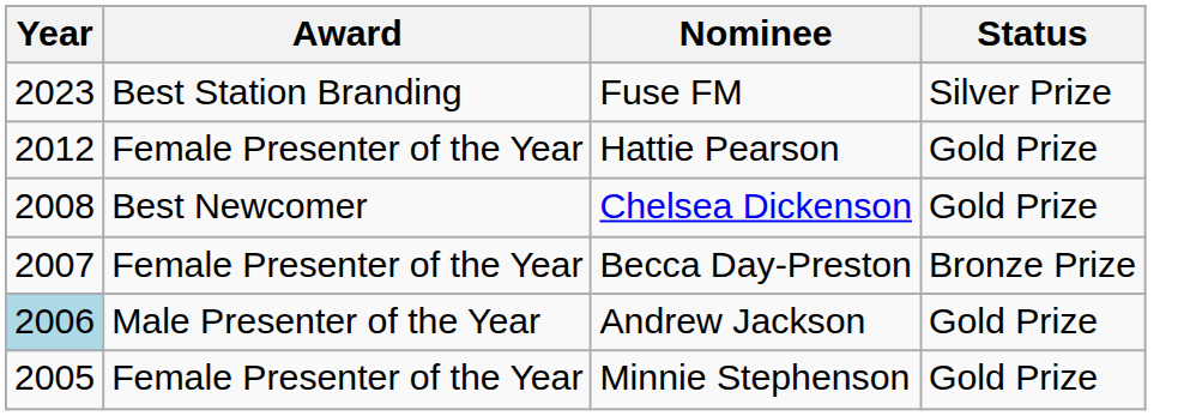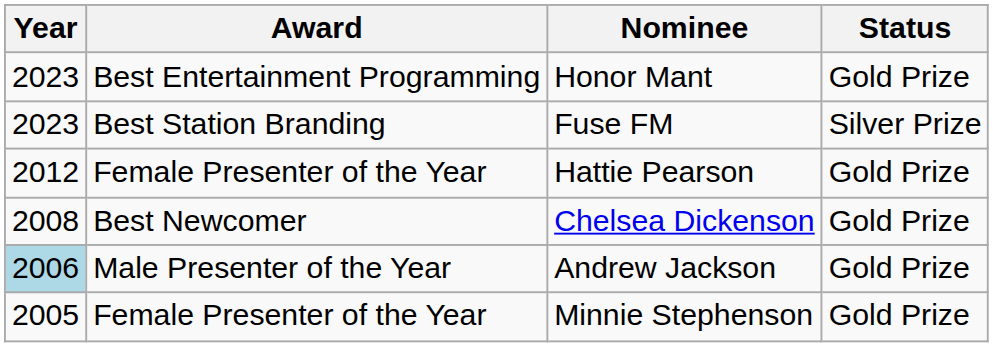+ row: 2023 | Best Entertainment Programming | Honor Mant | Gold Prize
- row: 2007 | Female Presenter of the Year | Becca Day-Preston | Bronze Prize
